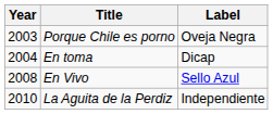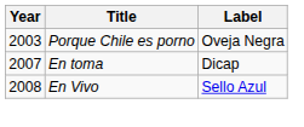En toma | Year: 2004 -> 2007
- row: 2010 | La Aguita de la Perdiz | Independiente
